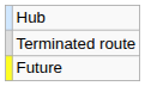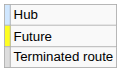rows swapped: Future <-> Terminated route
